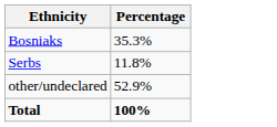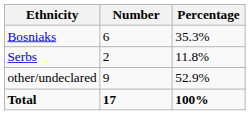+ column: Number | 6 | 2 | 9 | 17
